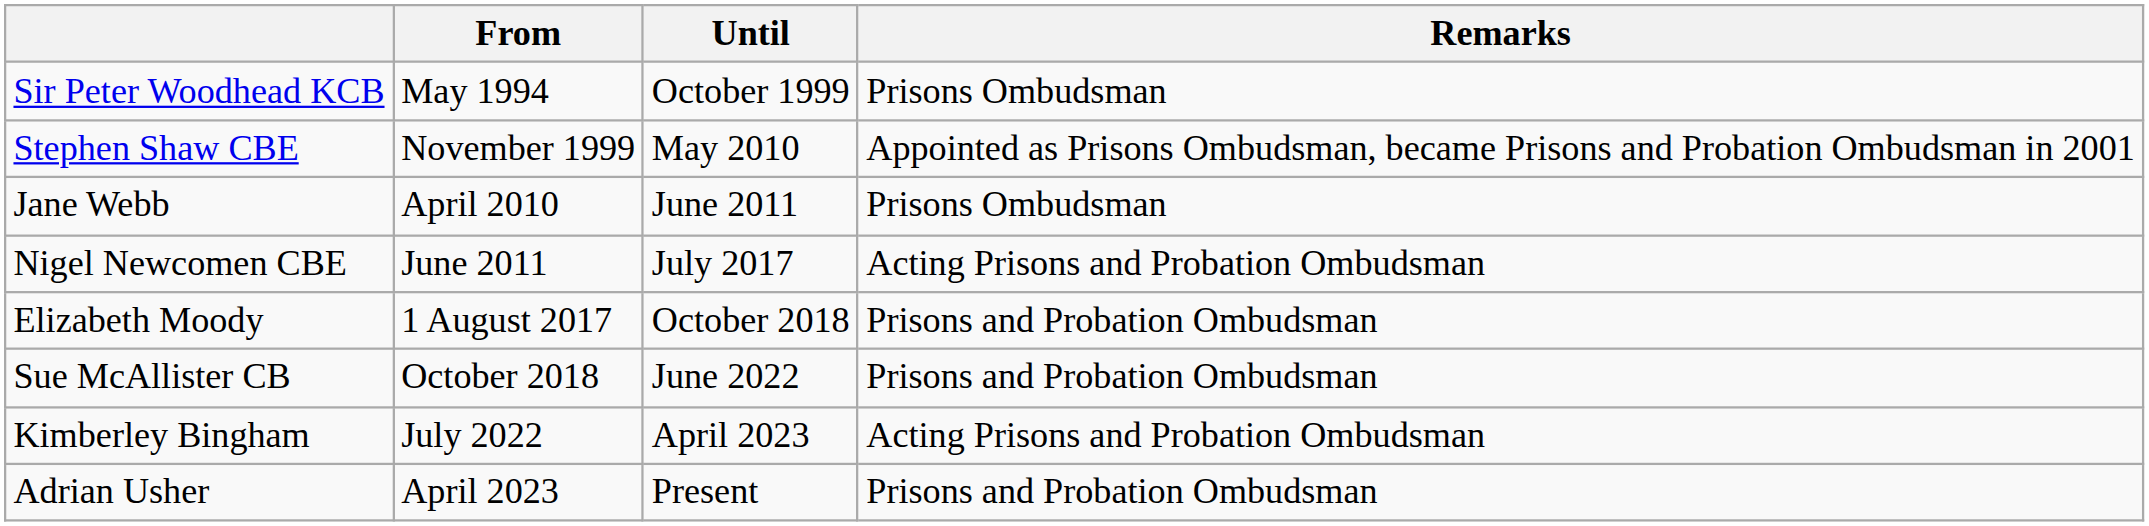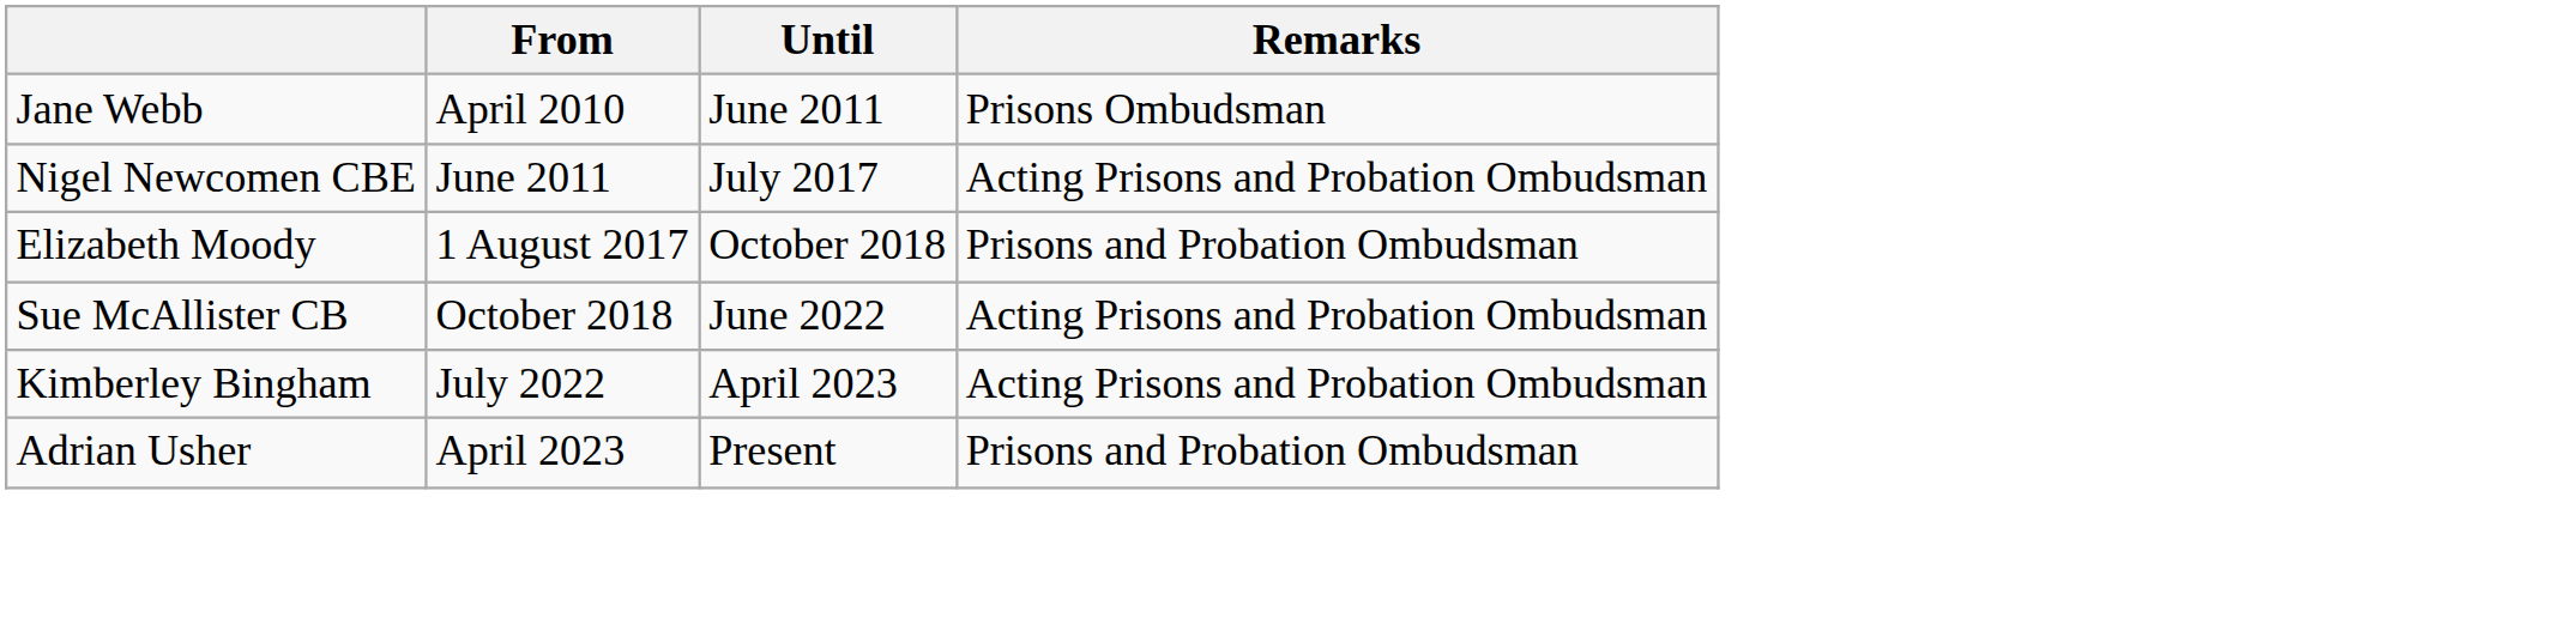- row: Sir Peter Woodhead KCB | May 1994 | October 1999 | Prisons Ombudsman
- row: Stephen Shaw CBE | November 1999 | May 2010 | Appointed as Prisons Ombudsman, became Prisons and Probation Ombudsman in 2001
Sue McAllister CB | Remarks: Prisons and Probation Ombudsman -> Acting Prisons and Probation Ombudsman
